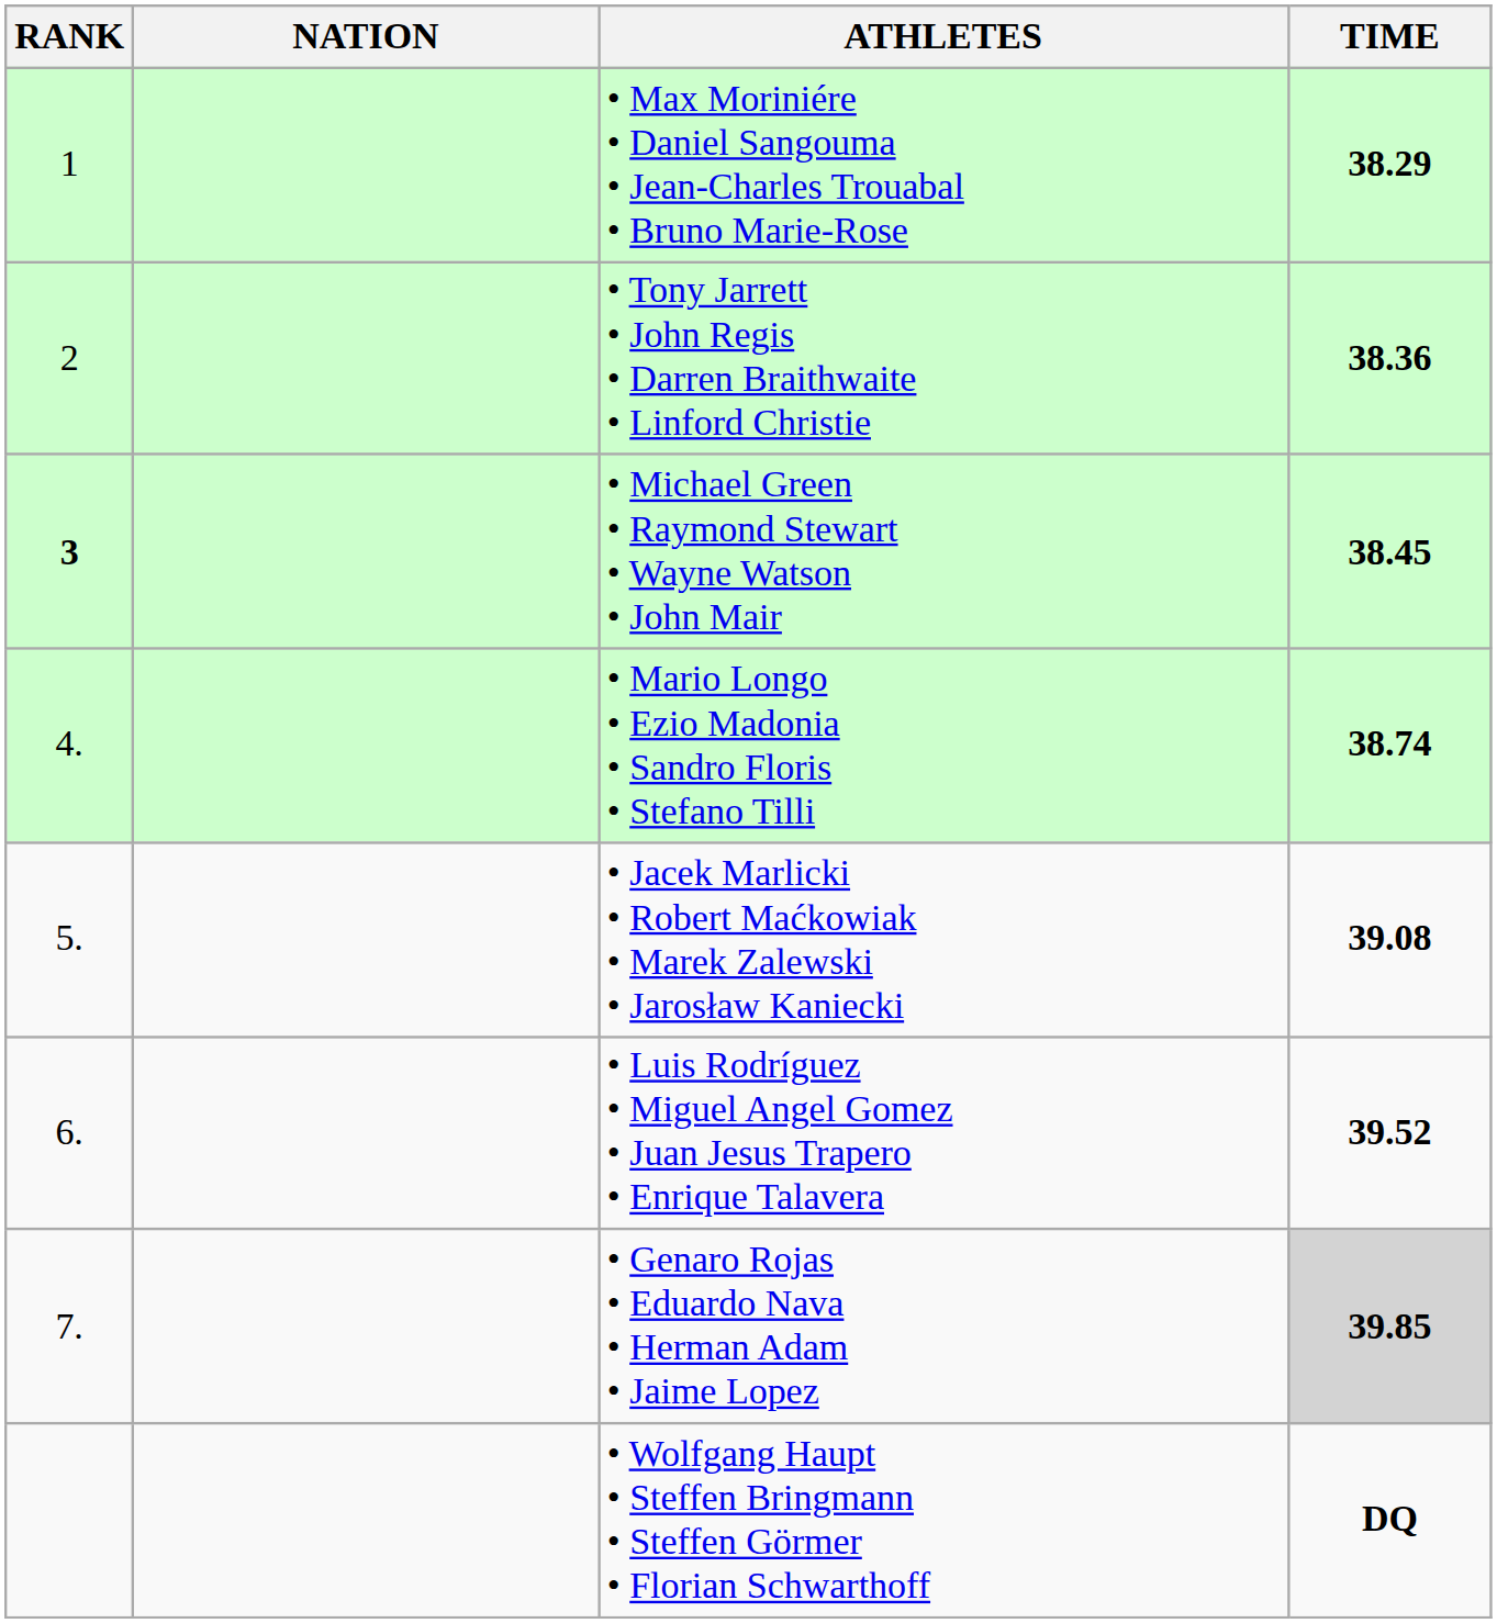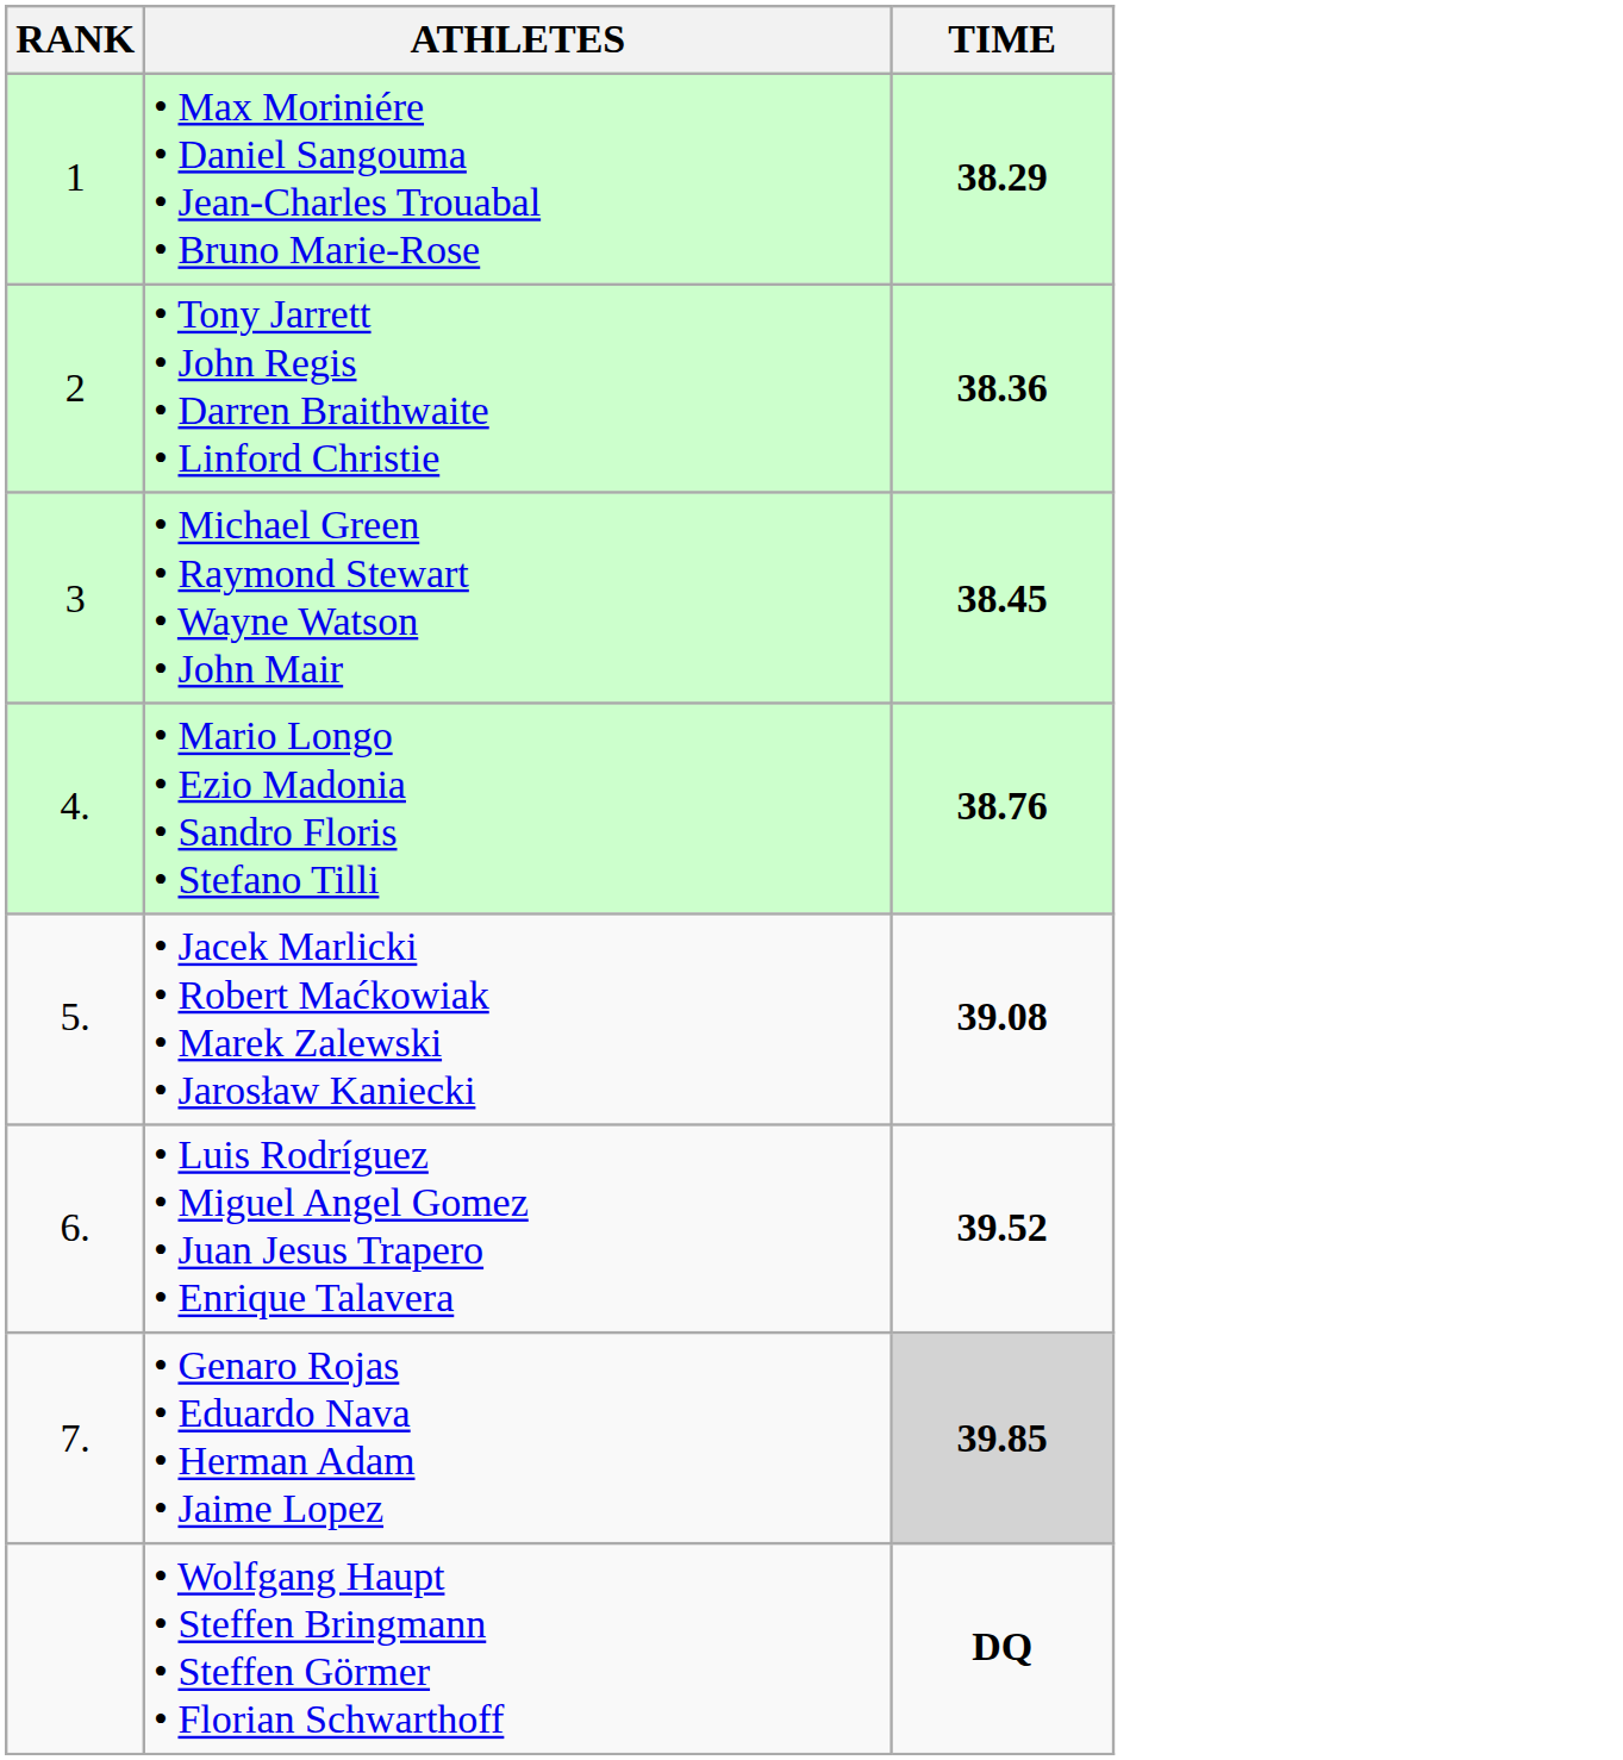- column: NATION
• Michael Green • Raymond Stewart • Wayne Watson • John Mair | RANK: bold -> normal
• Mario Longo • Ezio Madonia • Sandro Floris • Stefano Tilli | TIME: 38.74 -> 38.76
